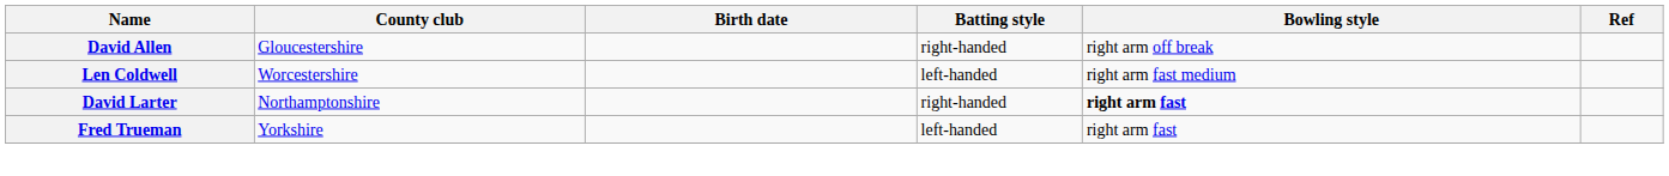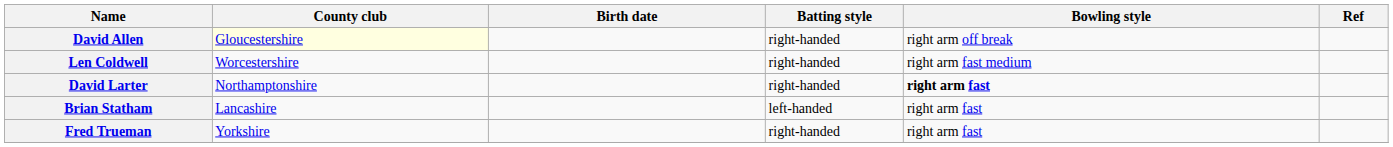David Allen | County club: no background -> lightyellow background
Len Coldwell | Batting style: left-handed -> right-handed
+ row: Brian Statham | Lancashire | left-handed | right arm fast
Fred Trueman | Batting style: left-handed -> right-handed
